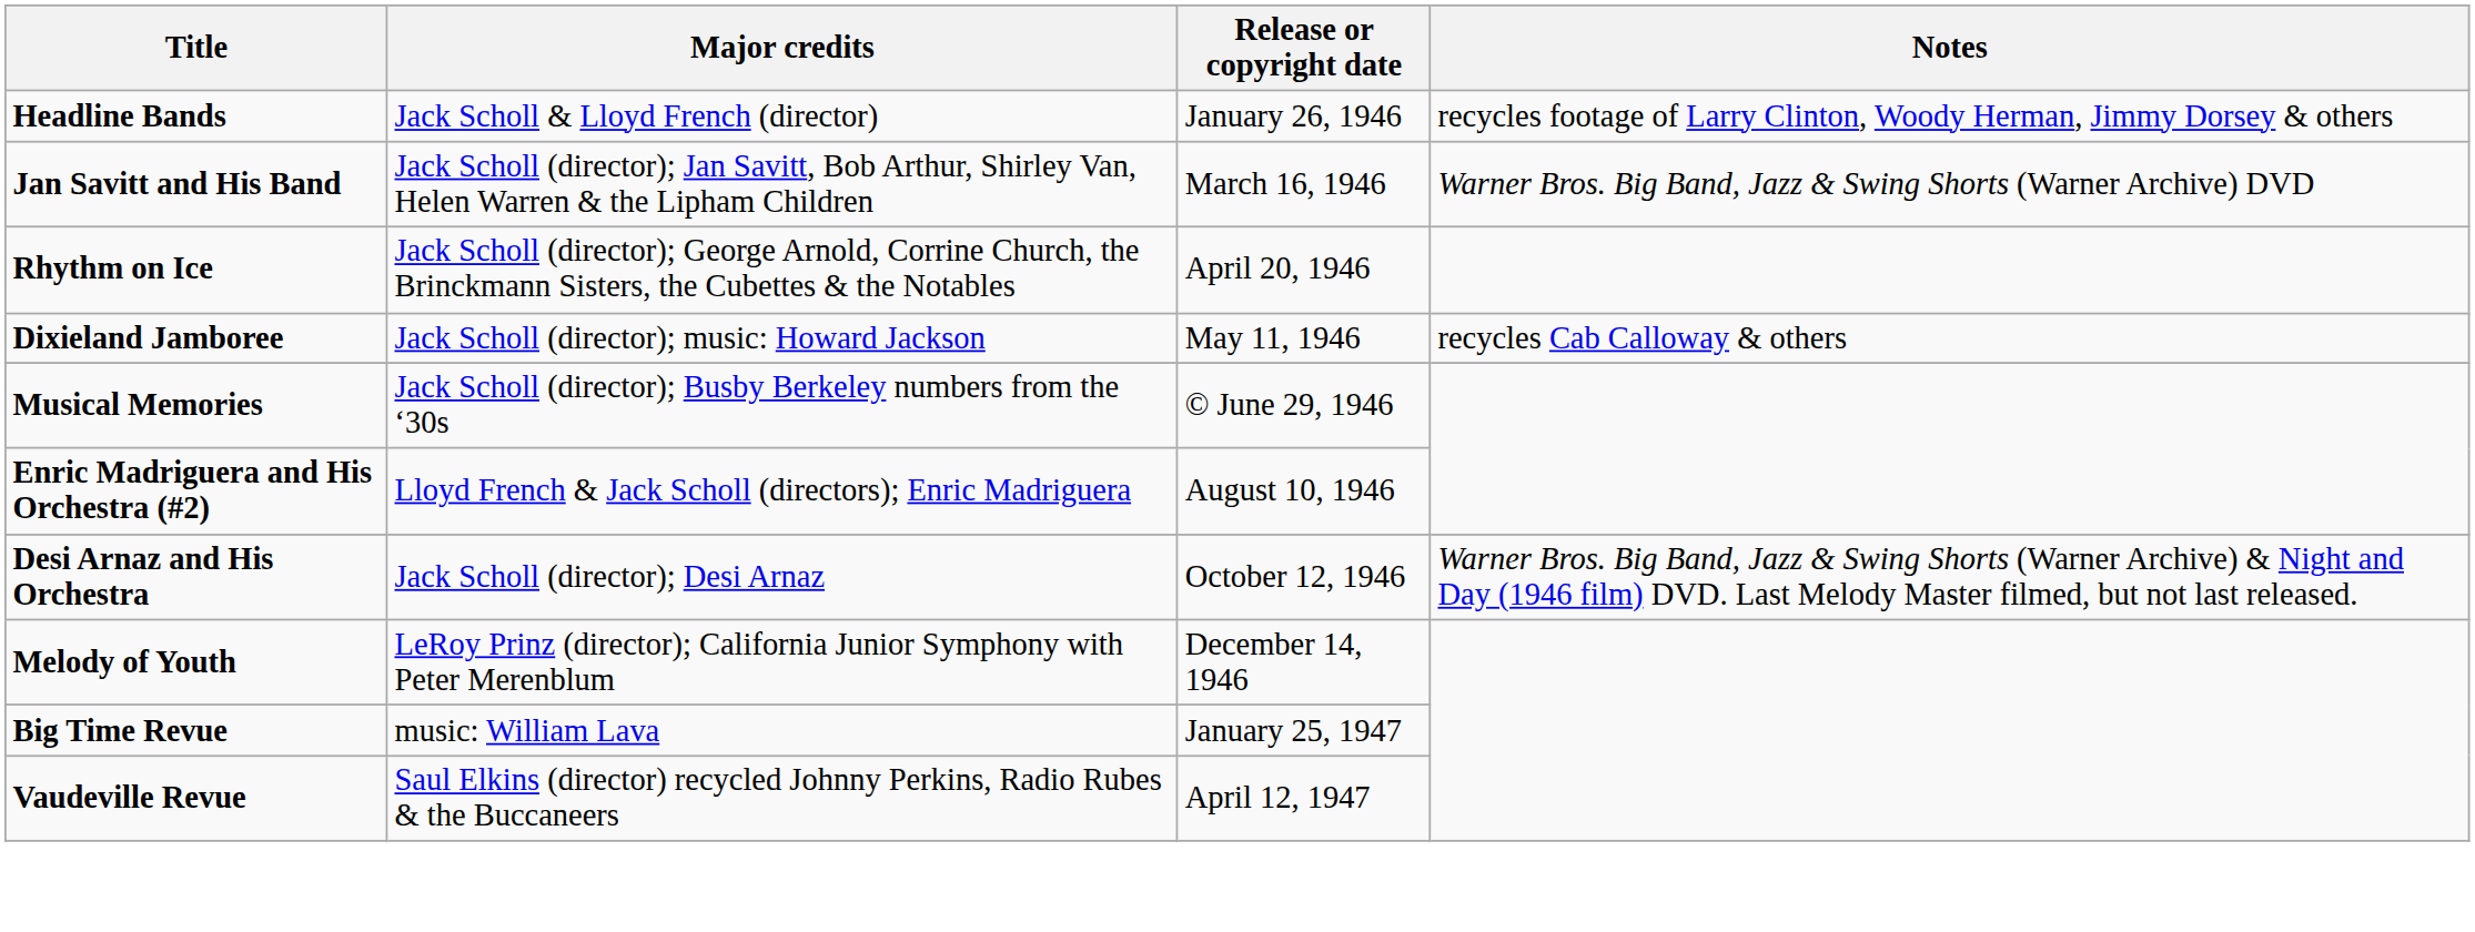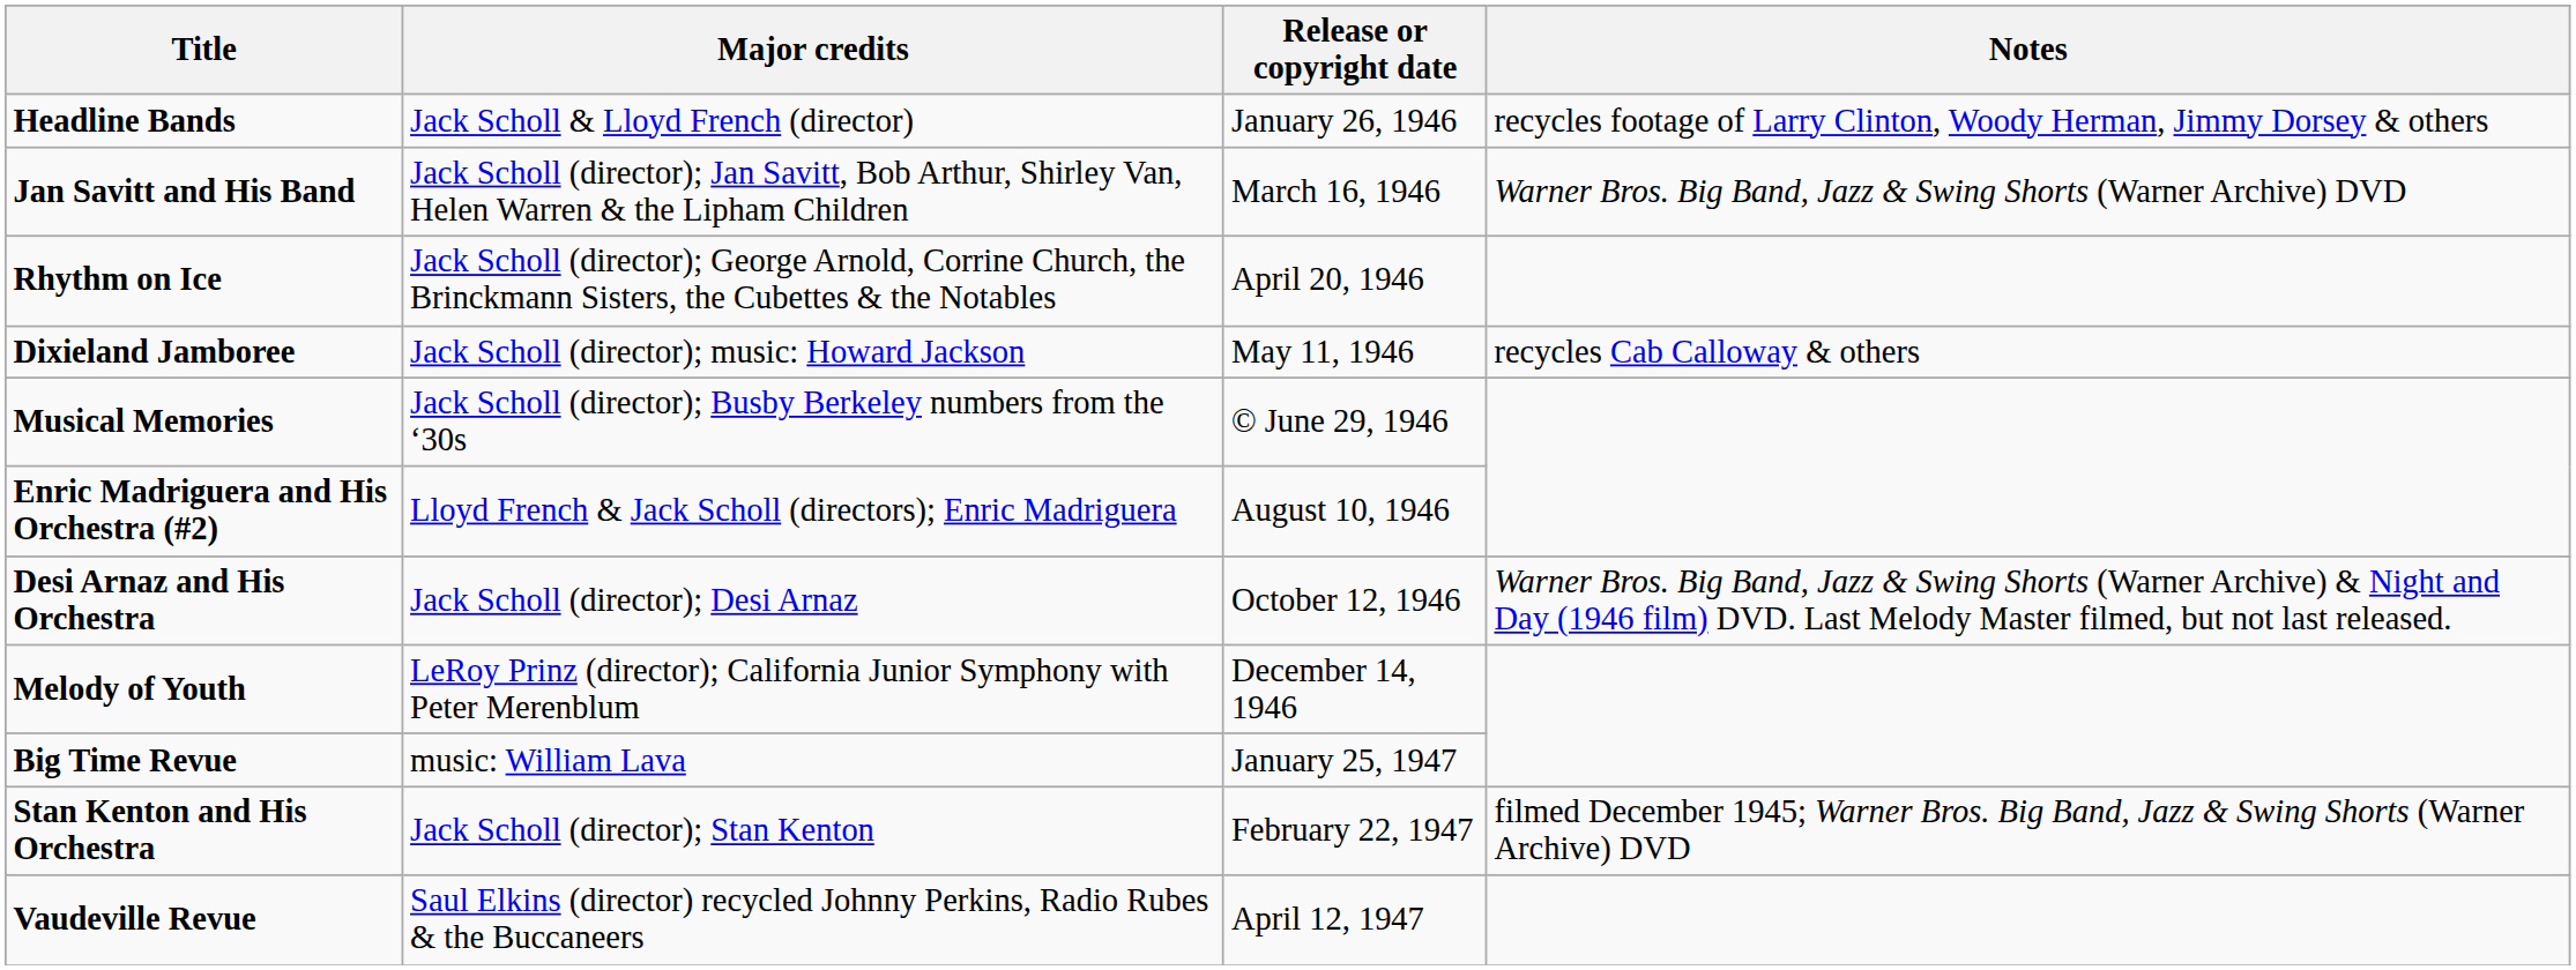+ row: Stan Kenton and His Orchestra | Jack Scholl (director); Stan Kenton | February 22, 1947 | filmed December 1945; Warner Bros. Big Band, Jazz & Swing Shorts (Warner Archive) DVD
